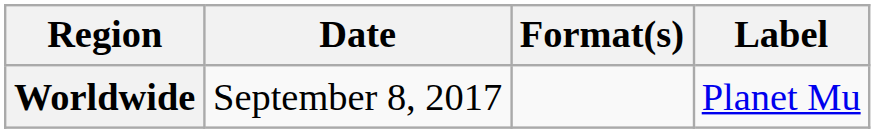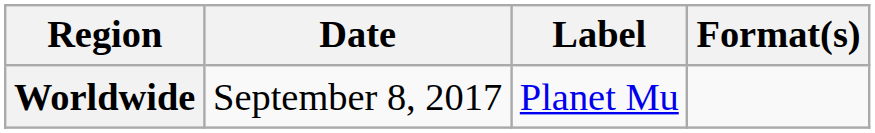columns swapped: Format(s) <-> Label
